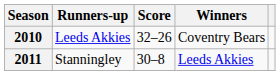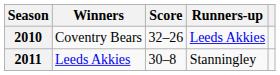columns swapped: Winners <-> Runners-up
